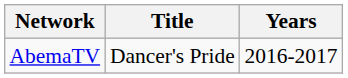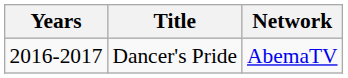columns swapped: Years <-> Network
